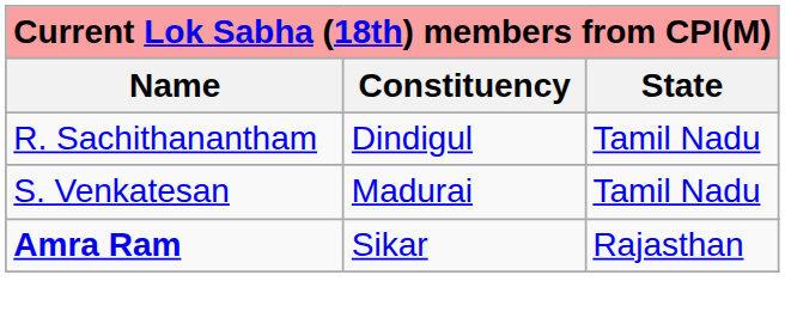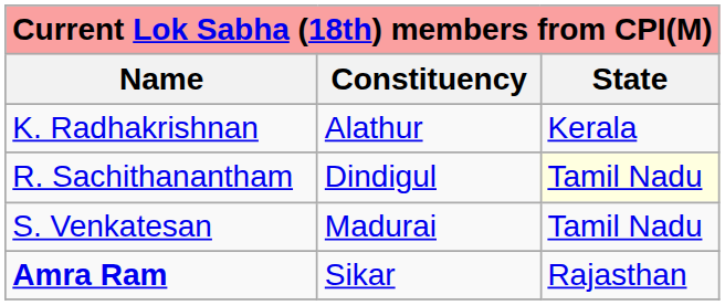+ row: K. Radhakrishnan | Alathur | Kerala
R. Sachithanantham | State: no background -> lightyellow background
